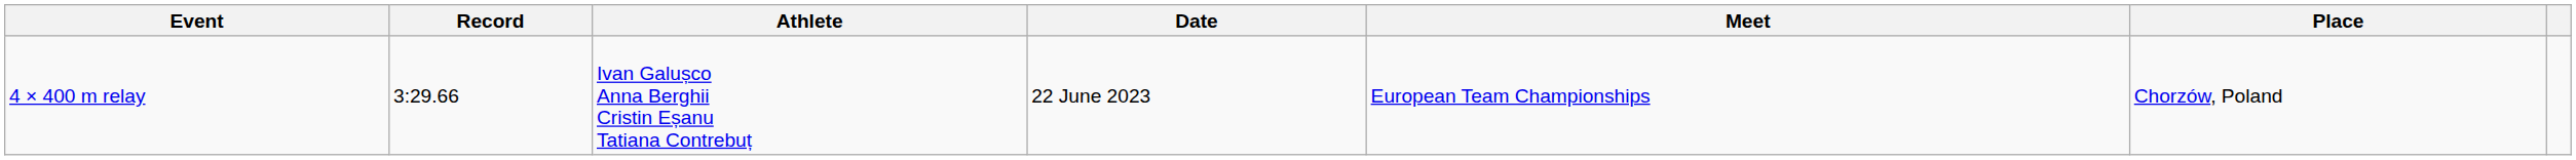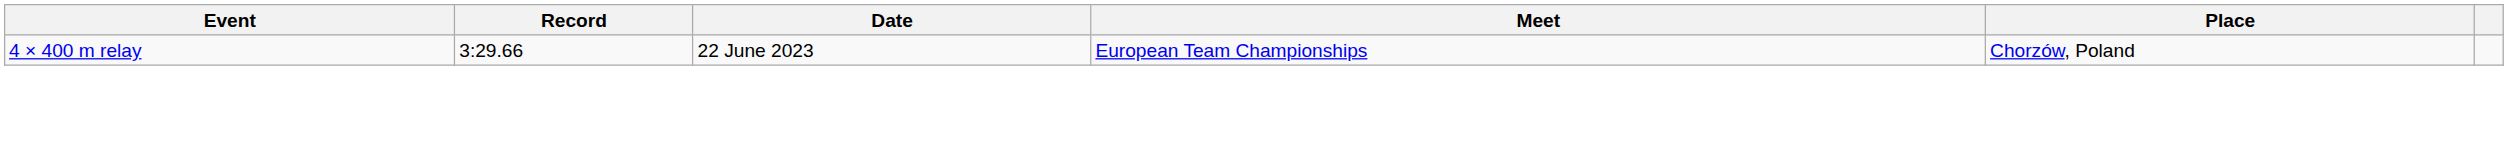- column: Athlete | Ivan Galușco Anna Berghii Cristin Eșanu Tatiana Contrebuț
